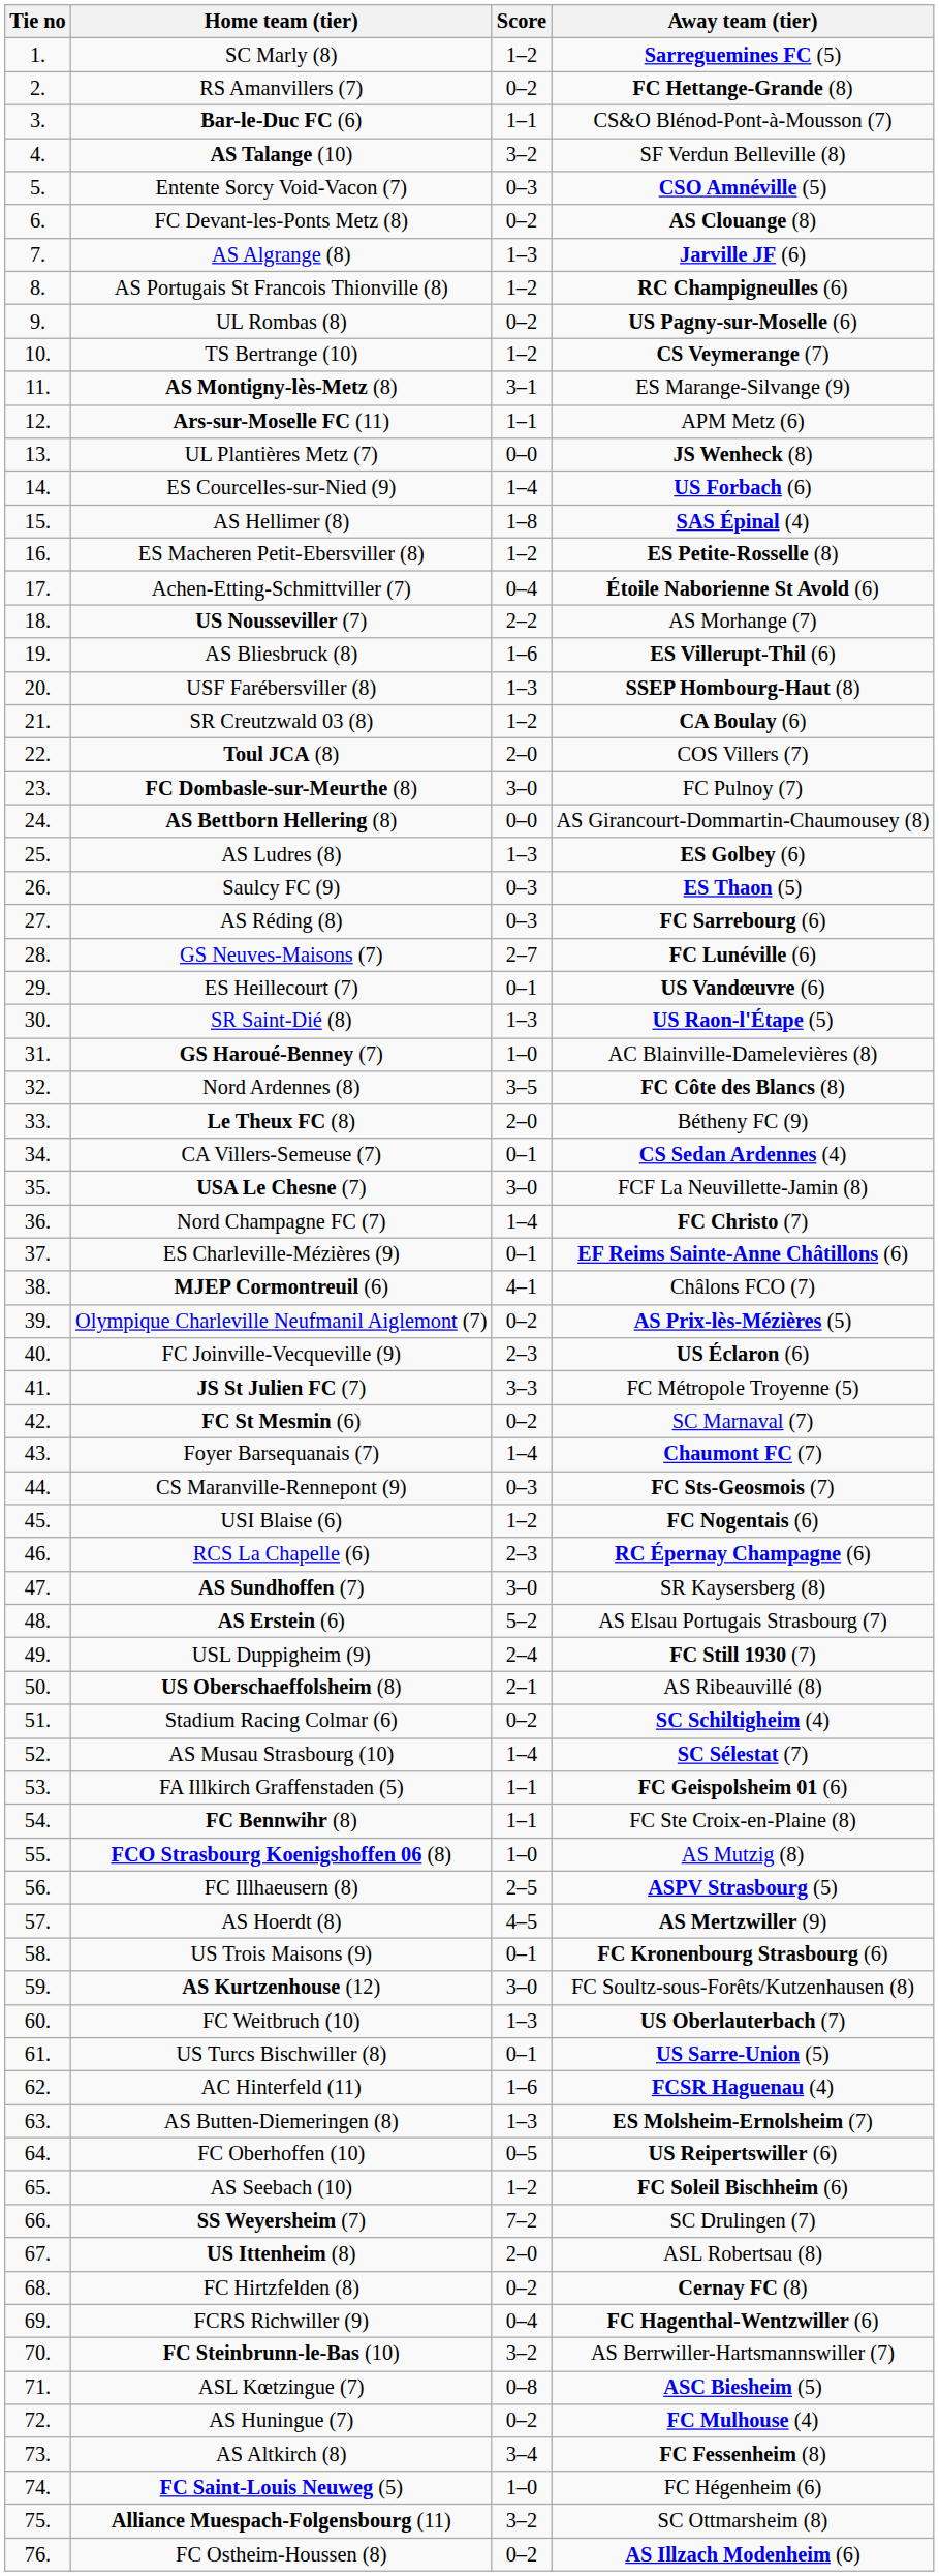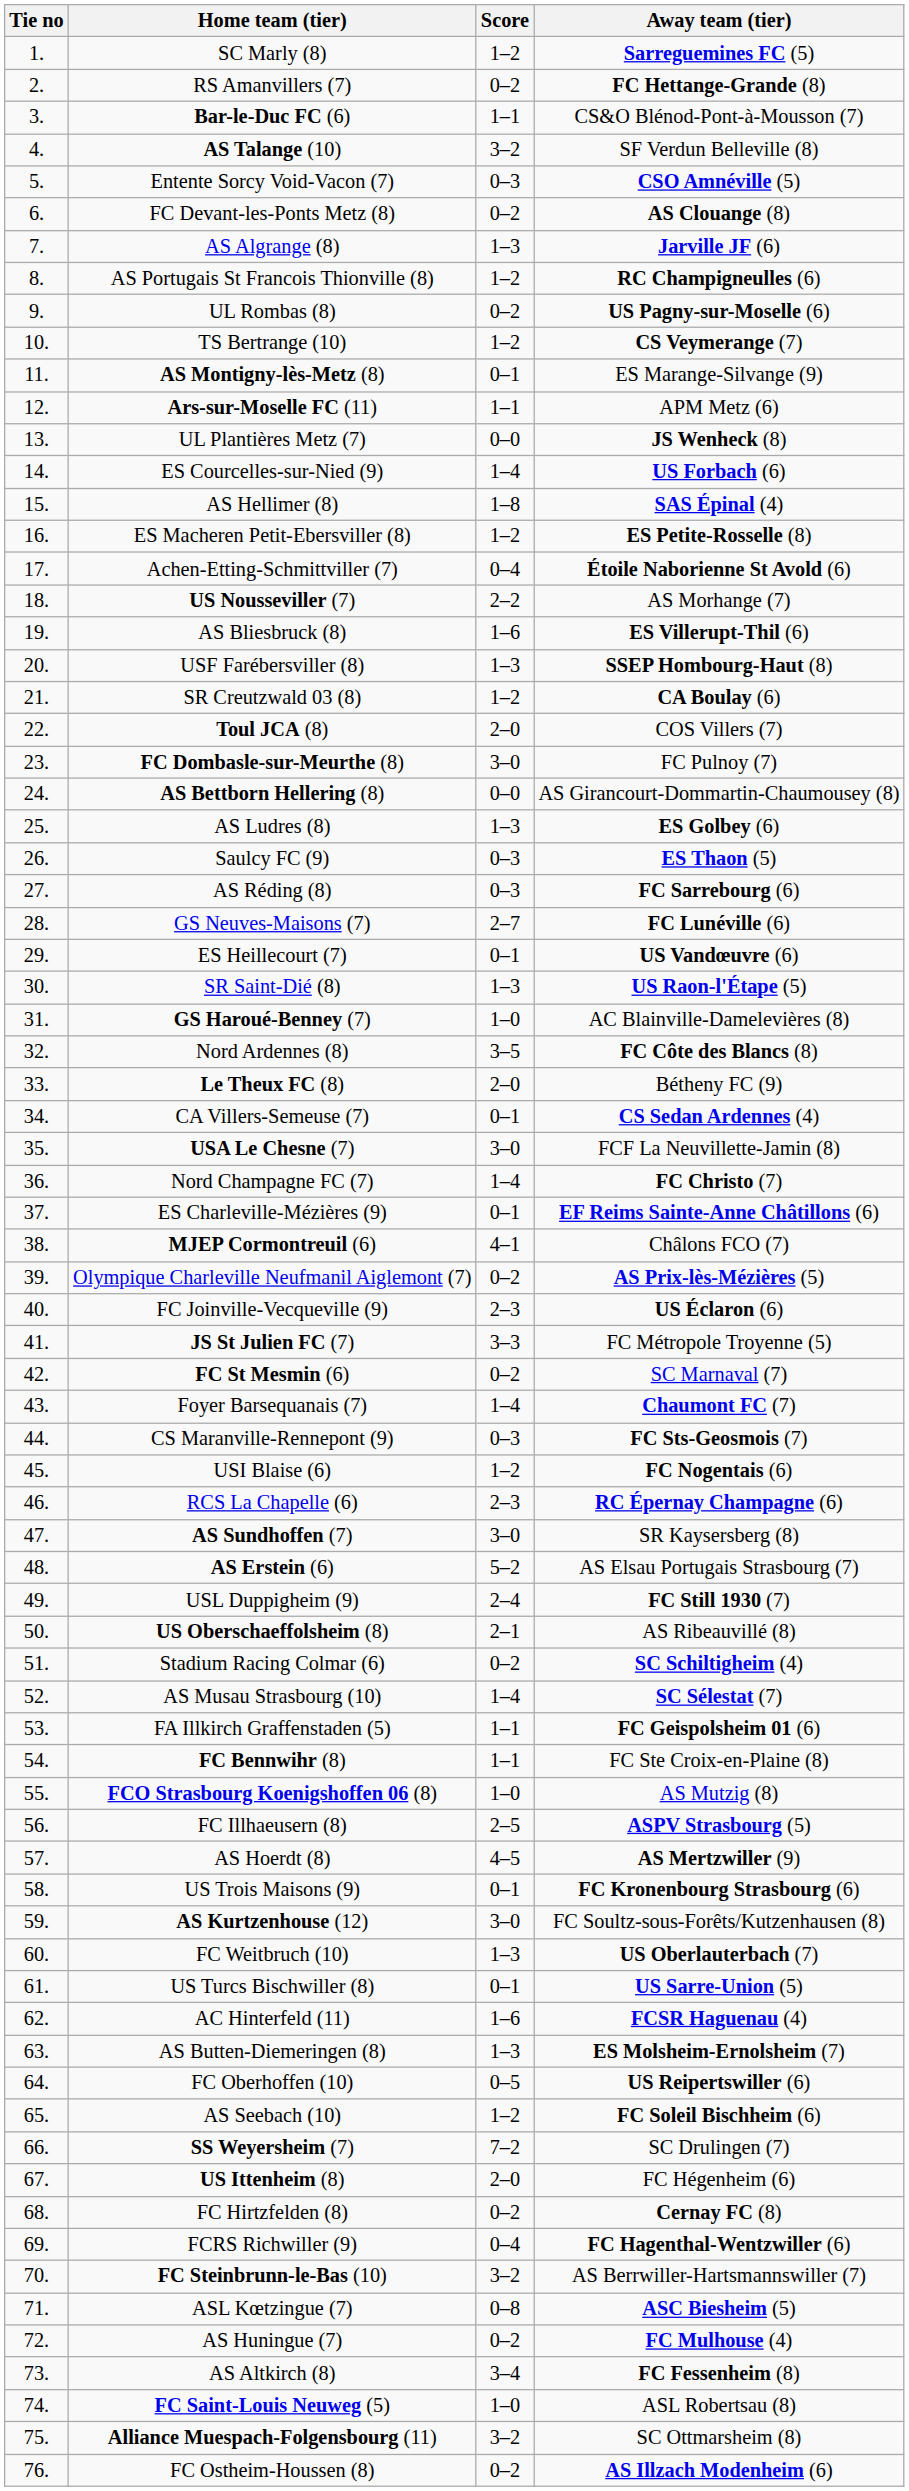AS Montigny-lès-Metz (8) | Score: 3–1 -> 0–1
US Ittenheim (8) | Away team (tier): ASL Robertsau (8) -> FC Hégenheim (6)
FC Saint-Louis Neuweg (5) | Away team (tier): FC Hégenheim (6) -> ASL Robertsau (8)
